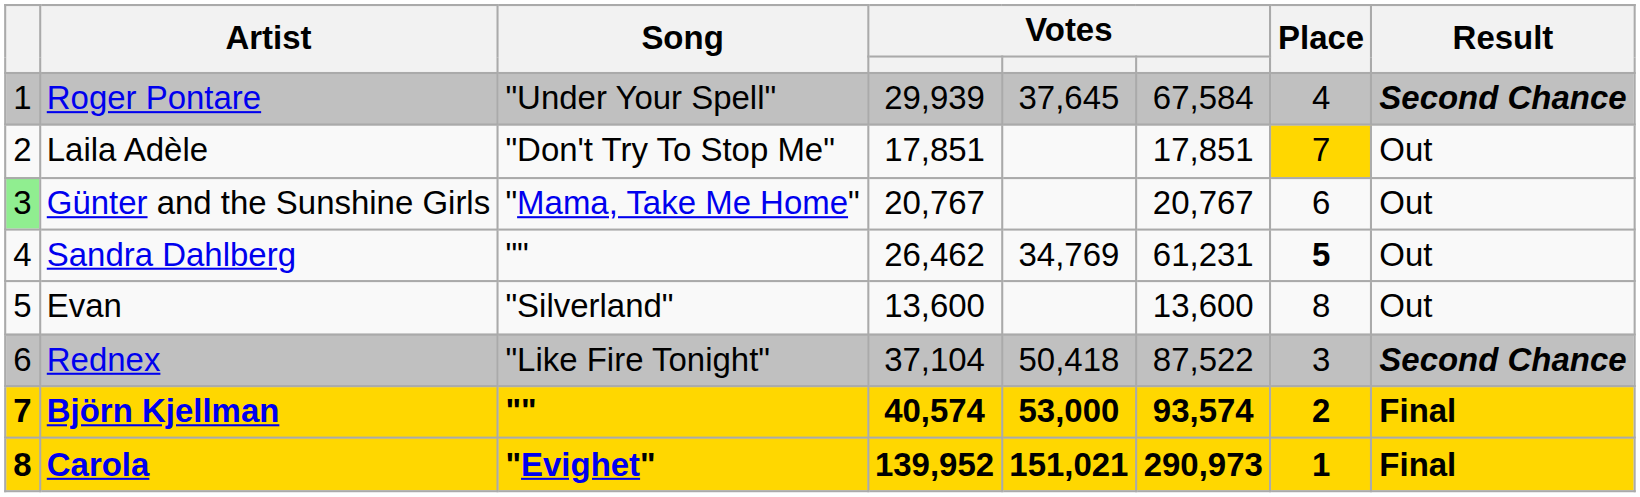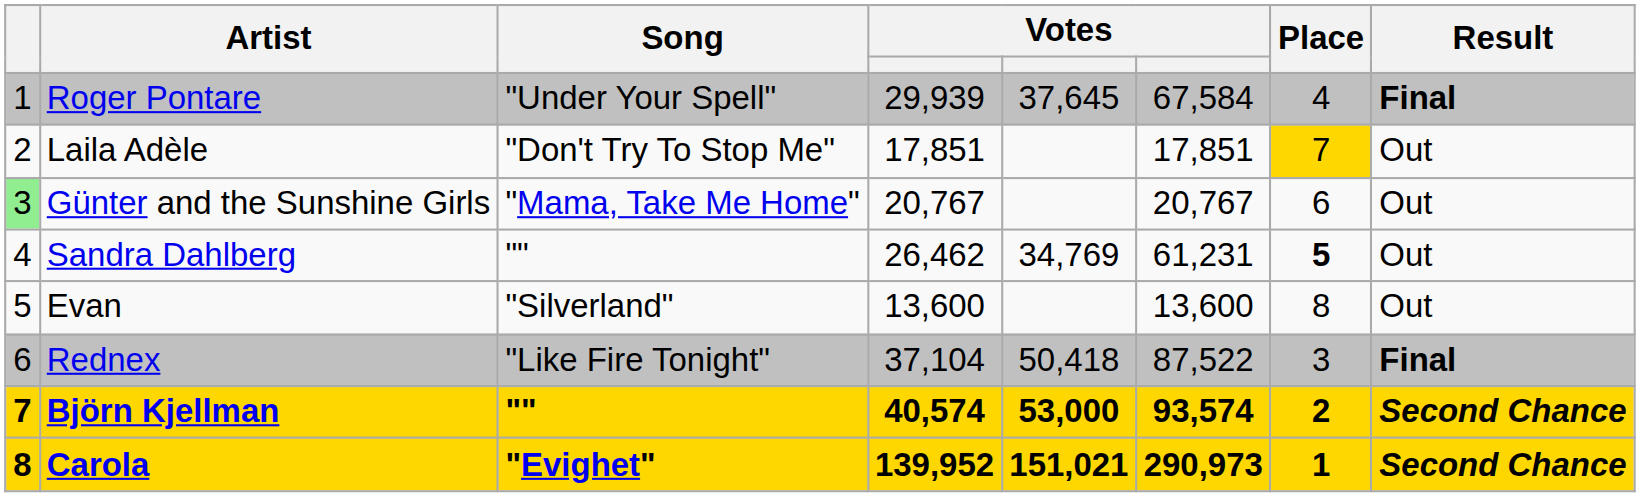Roger Pontare | Result: Second Chance -> Final
Rednex | Result: Second Chance -> Final
Björn Kjellman | Result: Final -> Second Chance
Carola | Result: Final -> Second Chance
